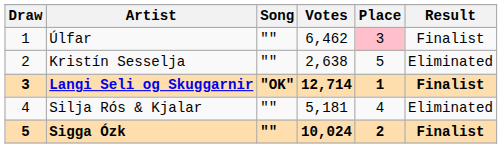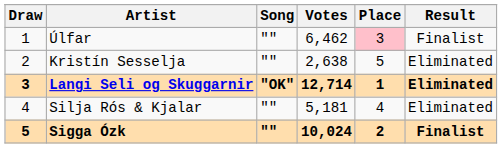Langi Seli og Skuggarnir | Result: Finalist -> Eliminated
